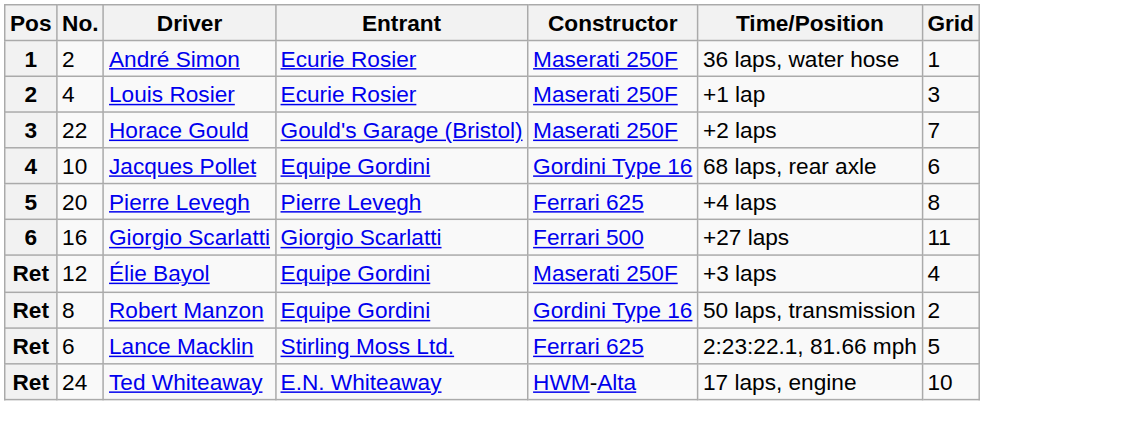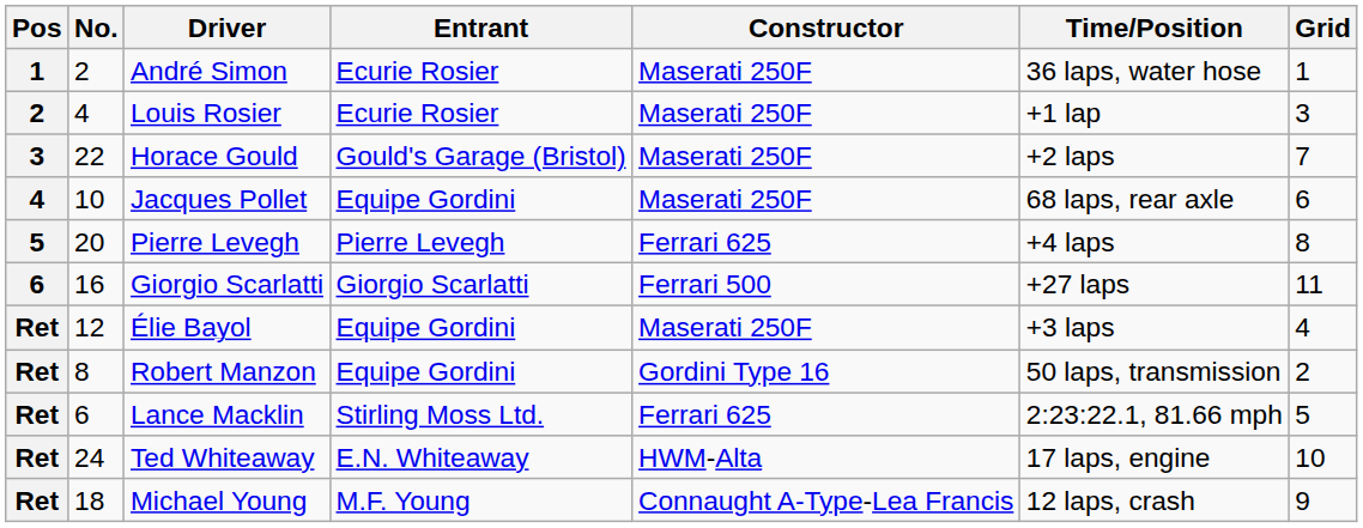Jacques Pollet | Constructor: Gordini Type 16 -> Maserati 250F
+ row: Ret | 18 | Michael Young | M.F. Young | Connaught A-Type-Lea Francis | 12 laps, crash | 9
